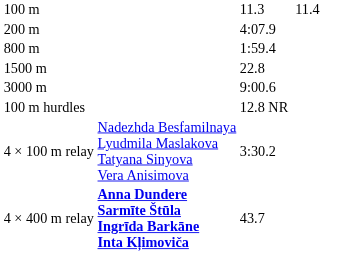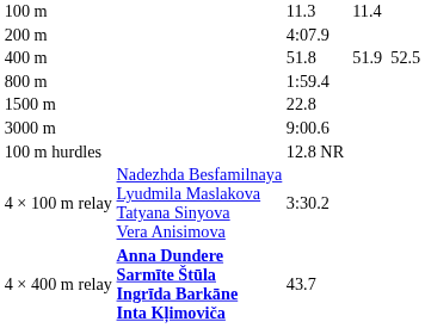+ row: 400 m | 51.8 | 51.9 | 52.5
